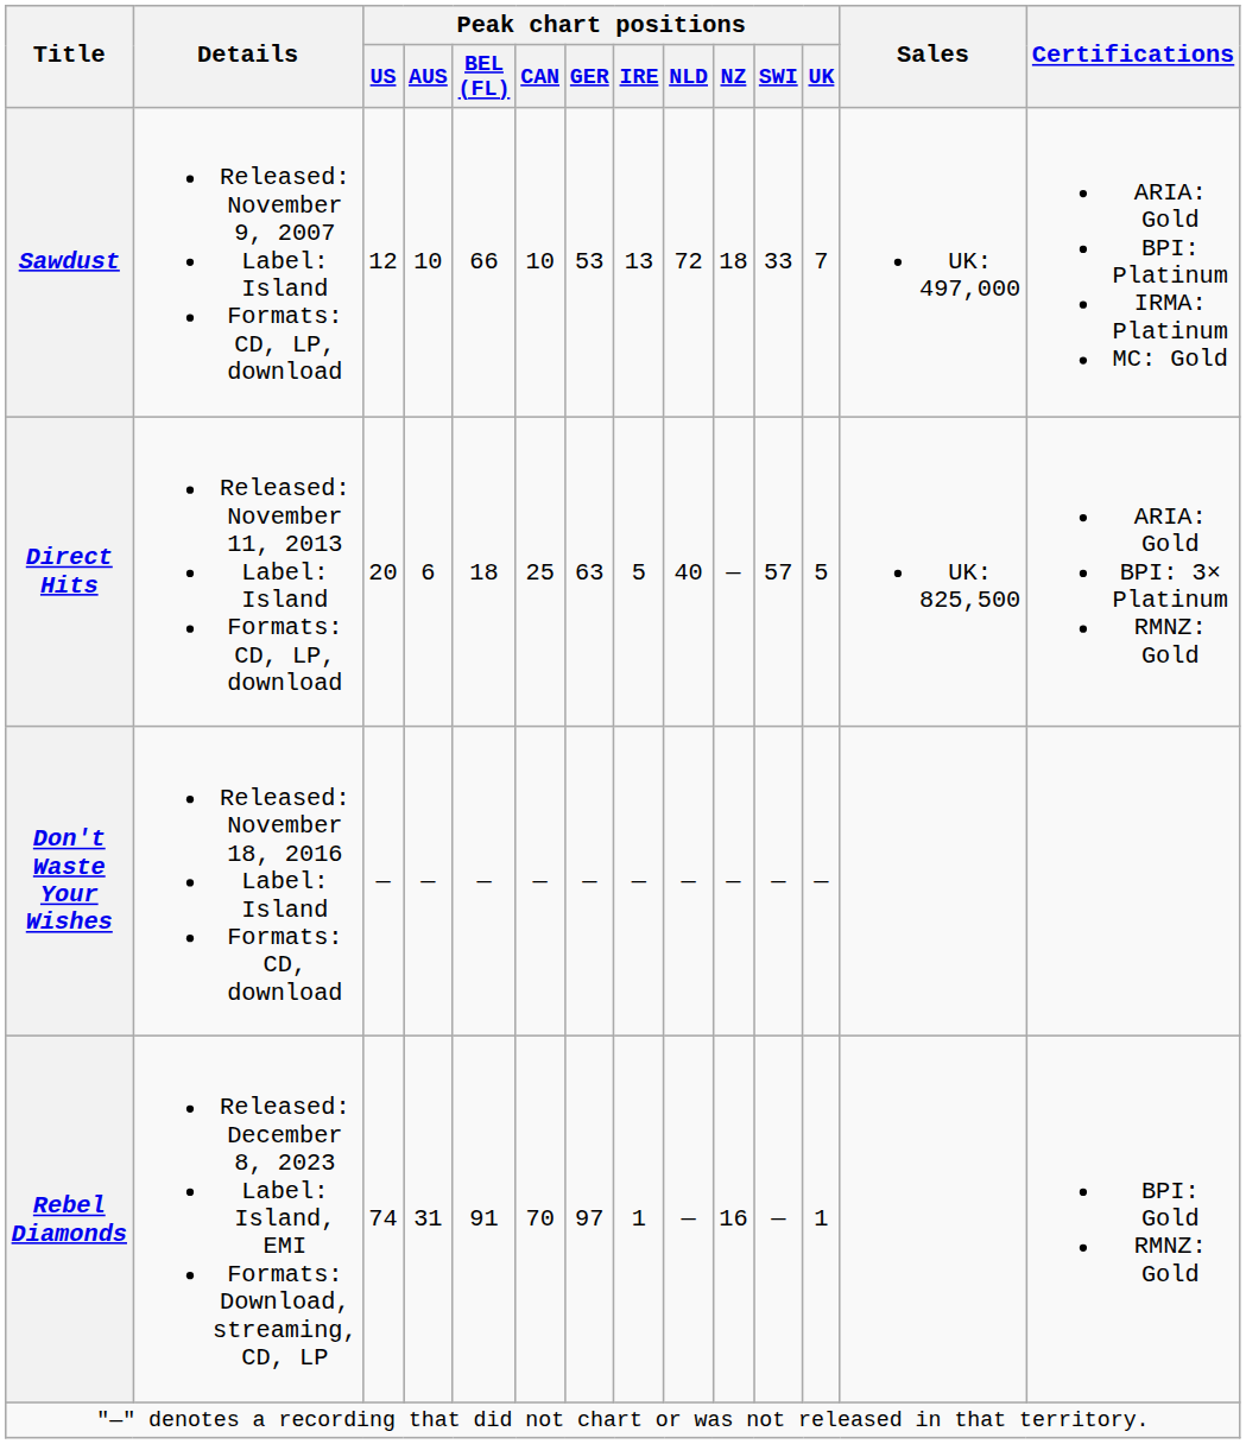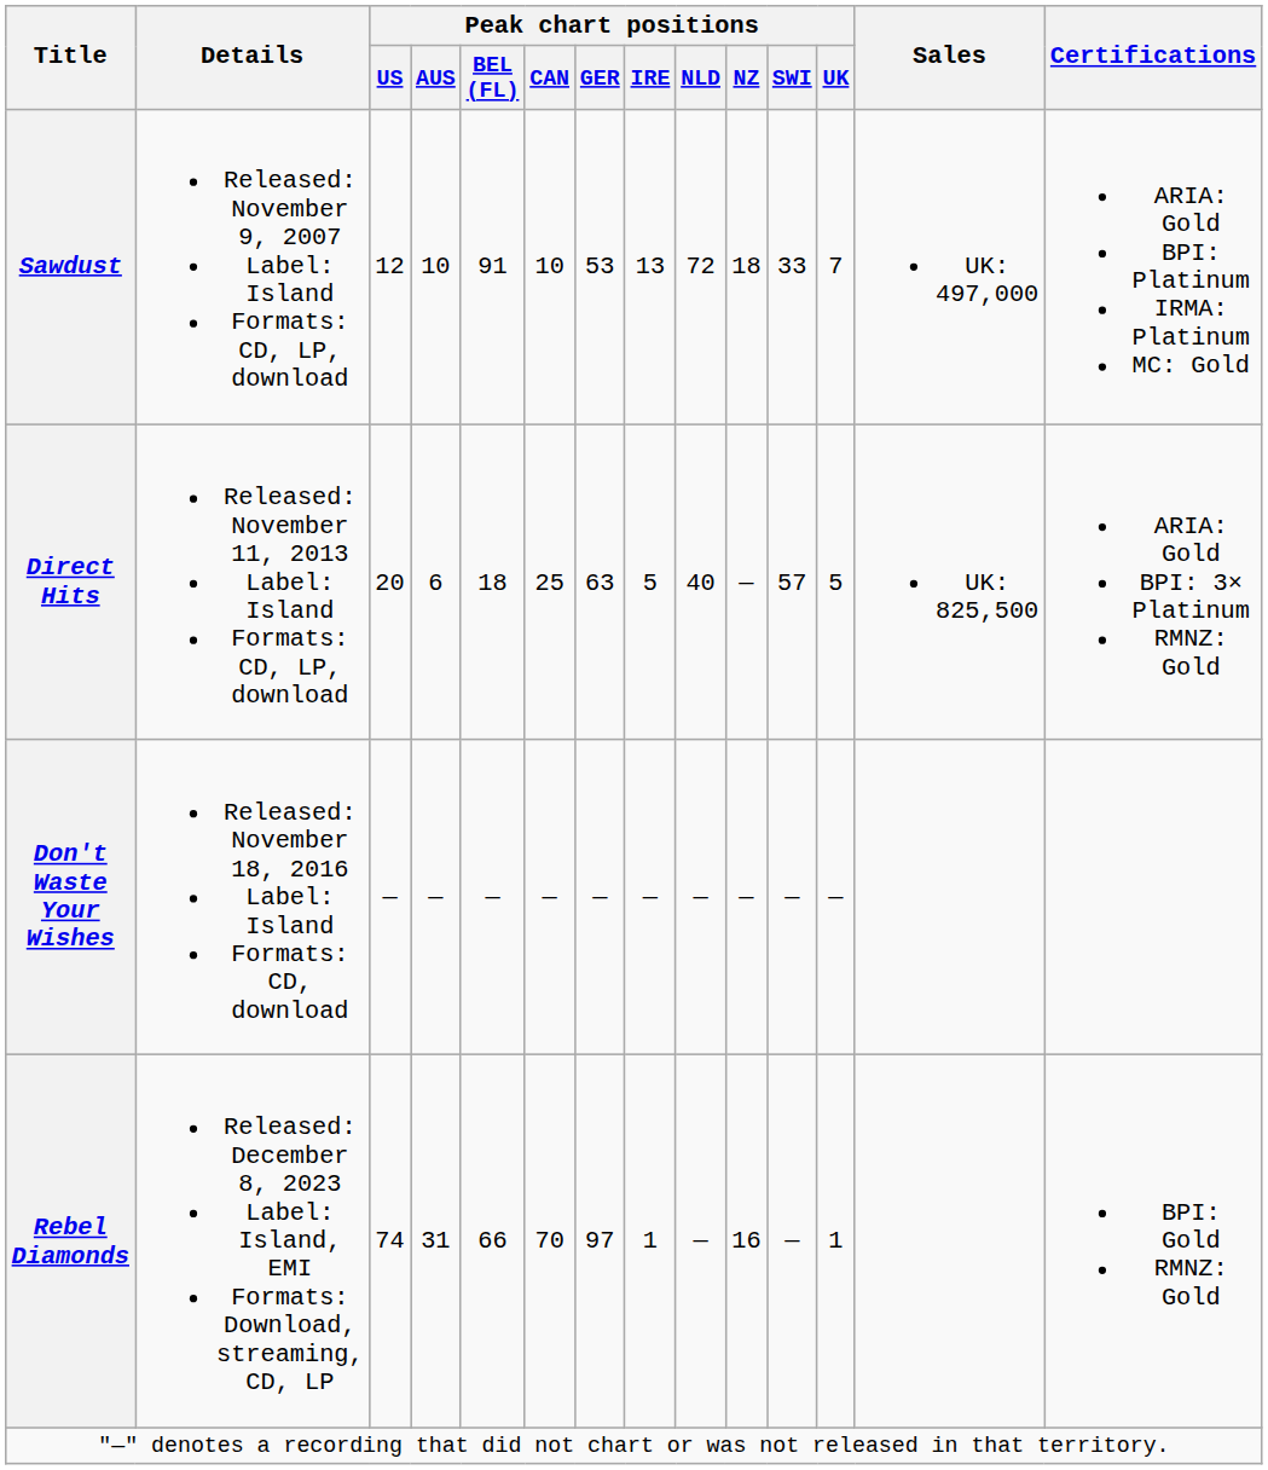Sawdust | Peak chart positions / BEL (FL): 66 -> 91
Rebel Diamonds | Peak chart positions / BEL (FL): 91 -> 66
